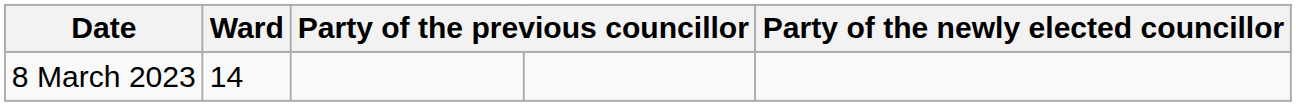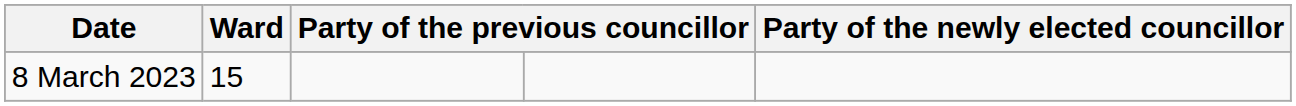8 March 2023 | Ward: 14 -> 15
